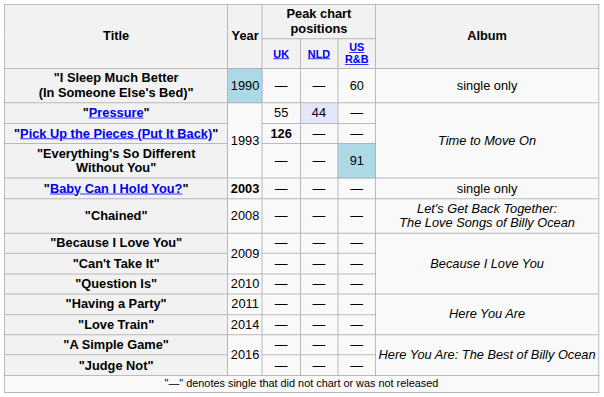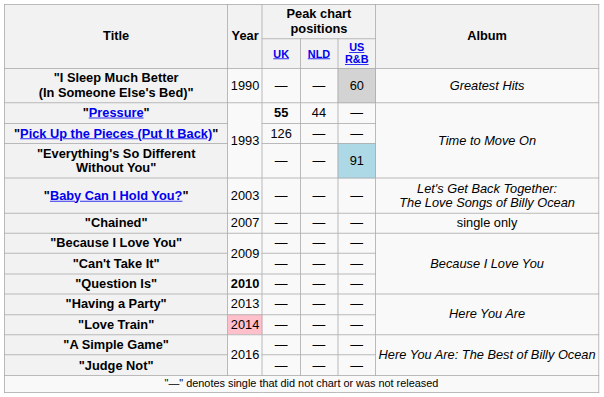"I Sleep Much Better (In Someone Else's Bed)" | Year: lightblue background -> no background
"I Sleep Much Better (In Someone Else's Bed)" | Peak chart positions / US R&B: no background -> lightgrey background
"I Sleep Much Better (In Someone Else's Bed)" | Album: single only -> Greatest Hits
"Pressure" | Peak chart positions / UK: normal -> bold
"Pressure" | Peak chart positions / NLD: lavender background -> no background
"Pick Up the Pieces (Put It Back)" | Peak chart positions / UK: bold -> normal
"Baby Can I Hold You?" | Year: bold -> normal
"Baby Can I Hold You?" | Album: single only -> Let's Get Back Together: The Love Songs of Billy Ocean
"Chained" | Year: 2008 -> 2007
"Chained" | Album: Let's Get Back Together: The Love Songs of Billy Ocean -> single only
"Question Is" | Year: normal -> bold
"Having a Party" | Year: 2011 -> 2013
"Love Train" | Year: no background -> pink background
